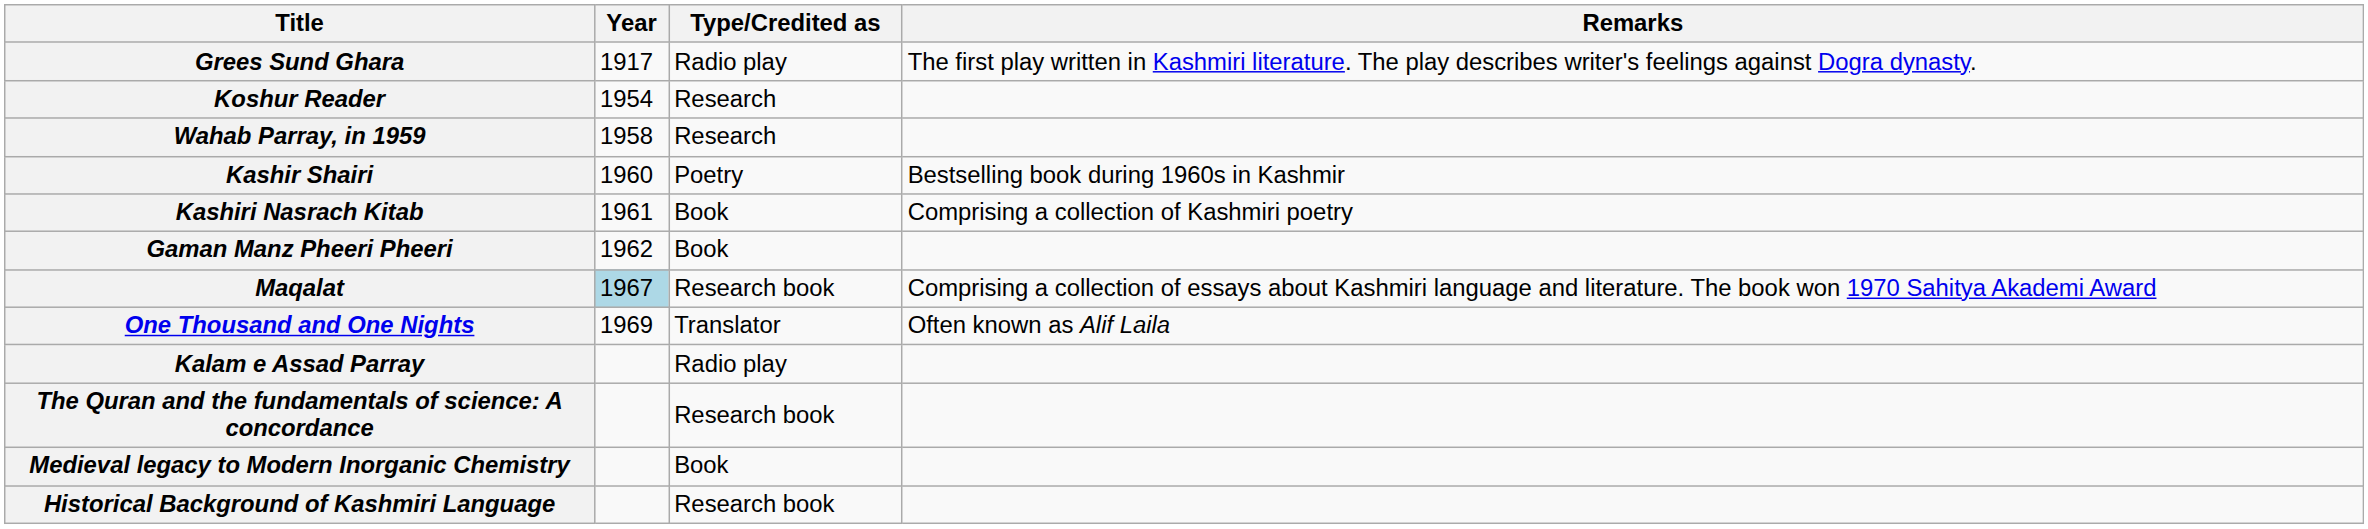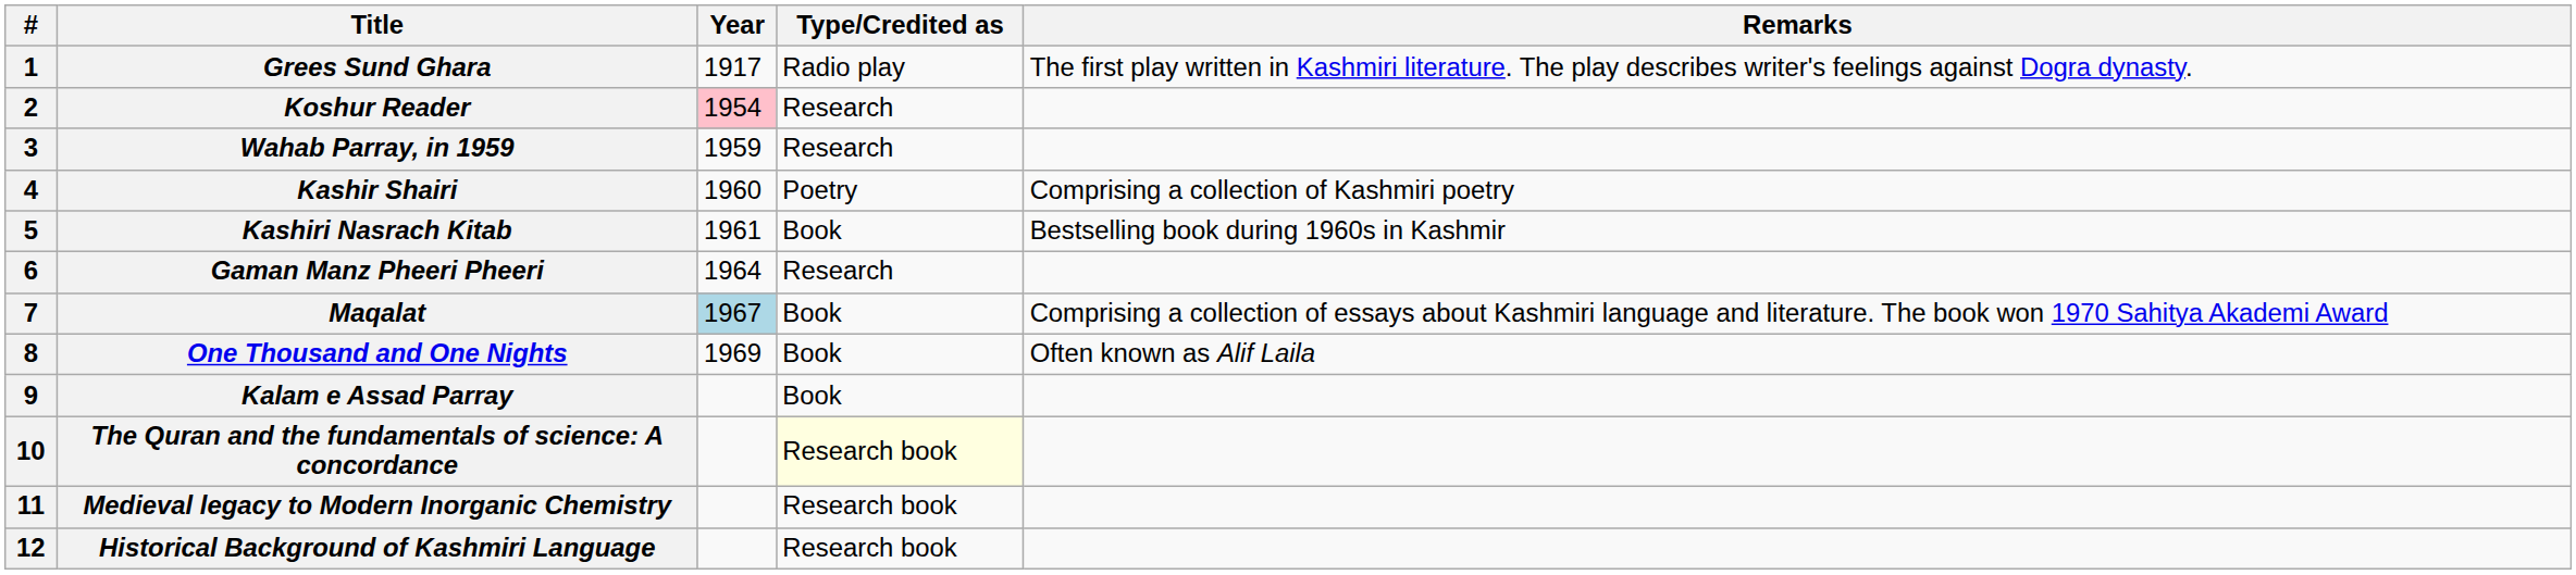+ column: # | 1 | 2 | 3 | 4 | 5 | 6 | 7 | 8 | 9 | 10 | 11 | 12
Koshur Reader | Year: no background -> pink background
Wahab Parray, in 1959 | Year: 1958 -> 1959
Kashir Shairi | Remarks: Bestselling book during 1960s in Kashmir -> Comprising a collection of Kashmiri poetry
Kashiri Nasrach Kitab | Remarks: Comprising a collection of Kashmiri poetry -> Bestselling book during 1960s in Kashmir
Gaman Manz Pheeri Pheeri | Year: 1962 -> 1964
Gaman Manz Pheeri Pheeri | Type/Credited as: Book -> Research
Maqalat | Type/Credited as: Research book -> Book
One Thousand and One Nights | Type/Credited as: Translator -> Book
Kalam e Assad Parray | Type/Credited as: Radio play -> Book
The Quran and the fundamentals of science: A concordance | Type/Credited as: no background -> lightyellow background
Medieval legacy to Modern Inorganic Chemistry | Type/Credited as: Book -> Research book
